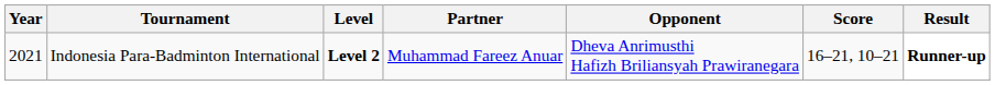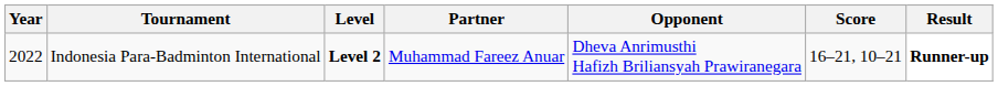Indonesia Para-Badminton International | Year: 2021 -> 2022
